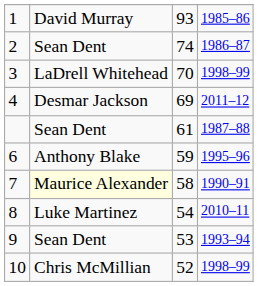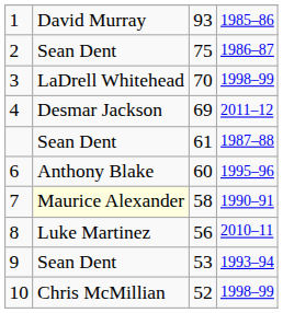2 | column 3: 74 -> 75
6 | column 3: 59 -> 60
8 | column 3: 54 -> 56
